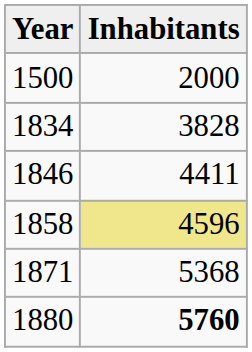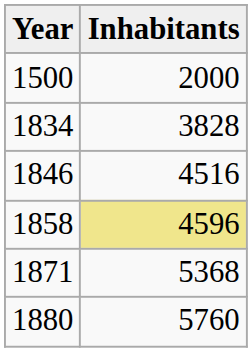1846 | Inhabitants: 4411 -> 4516
1880 | Inhabitants: bold -> normal
